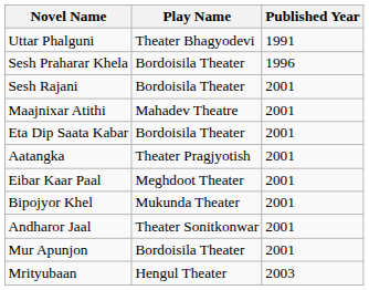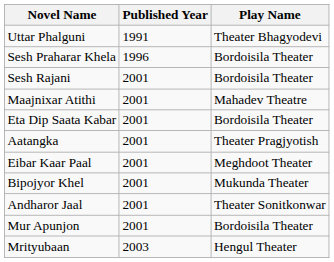columns swapped: Play Name <-> Published Year
